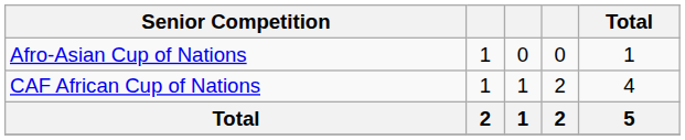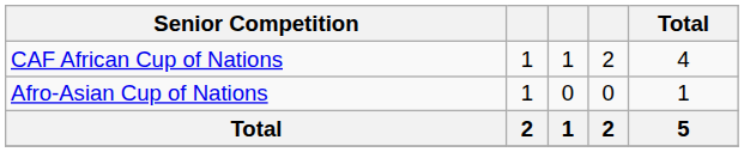rows swapped: CAF African Cup of Nations <-> Afro-Asian Cup of Nations
